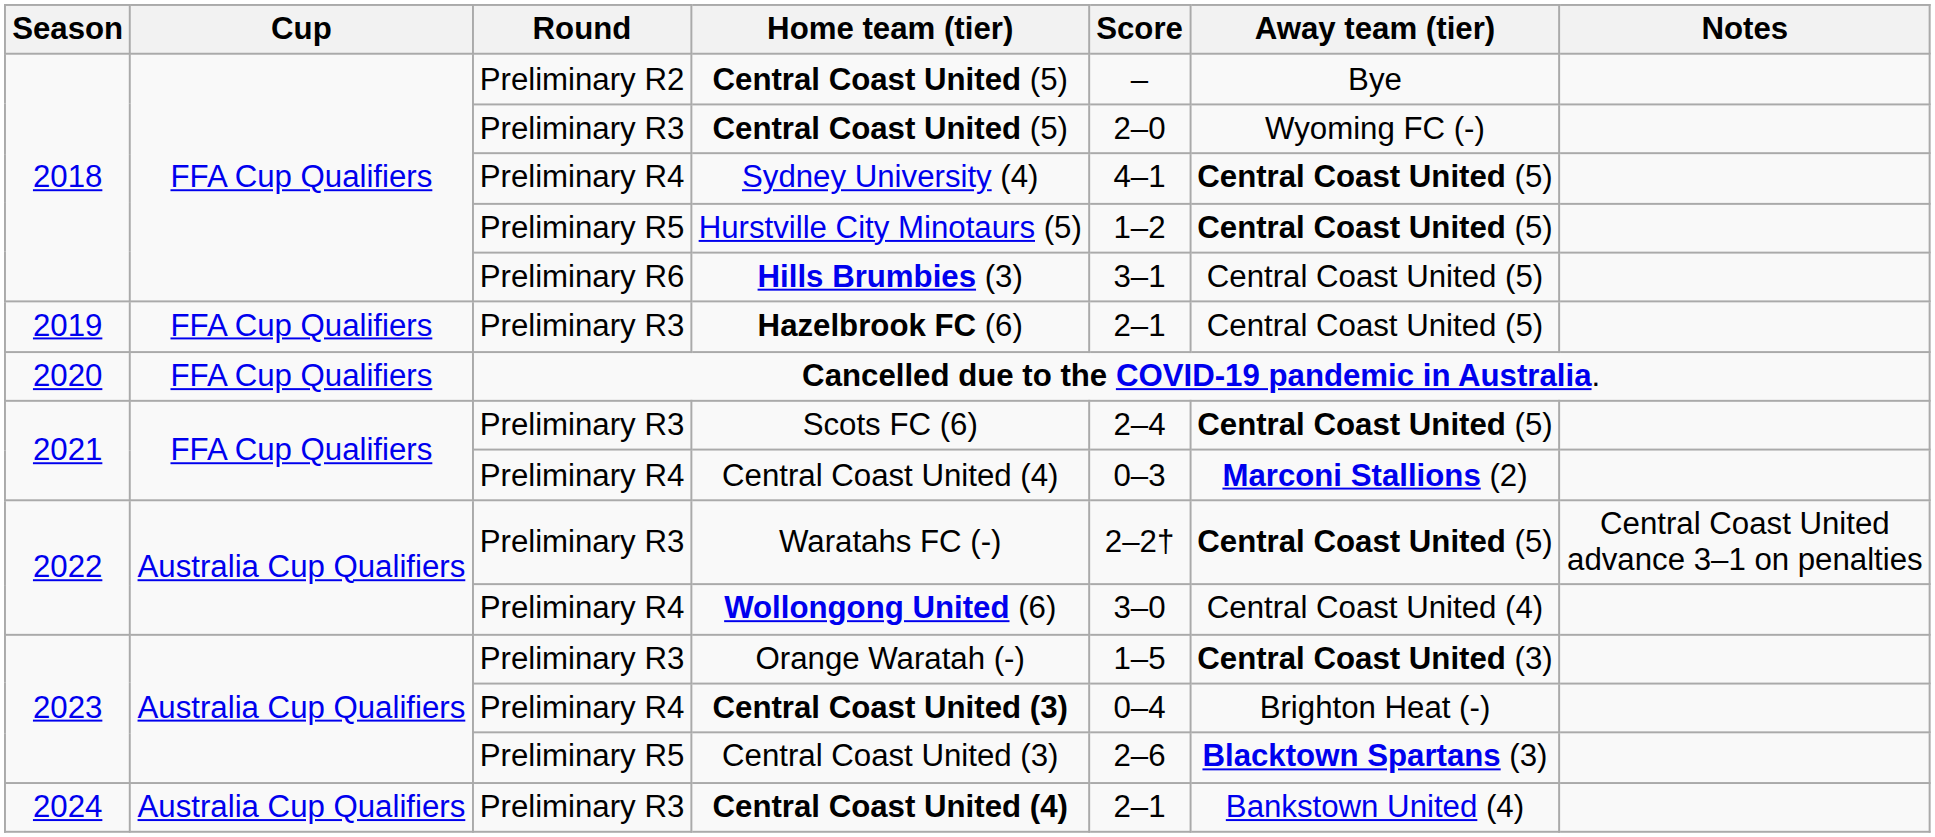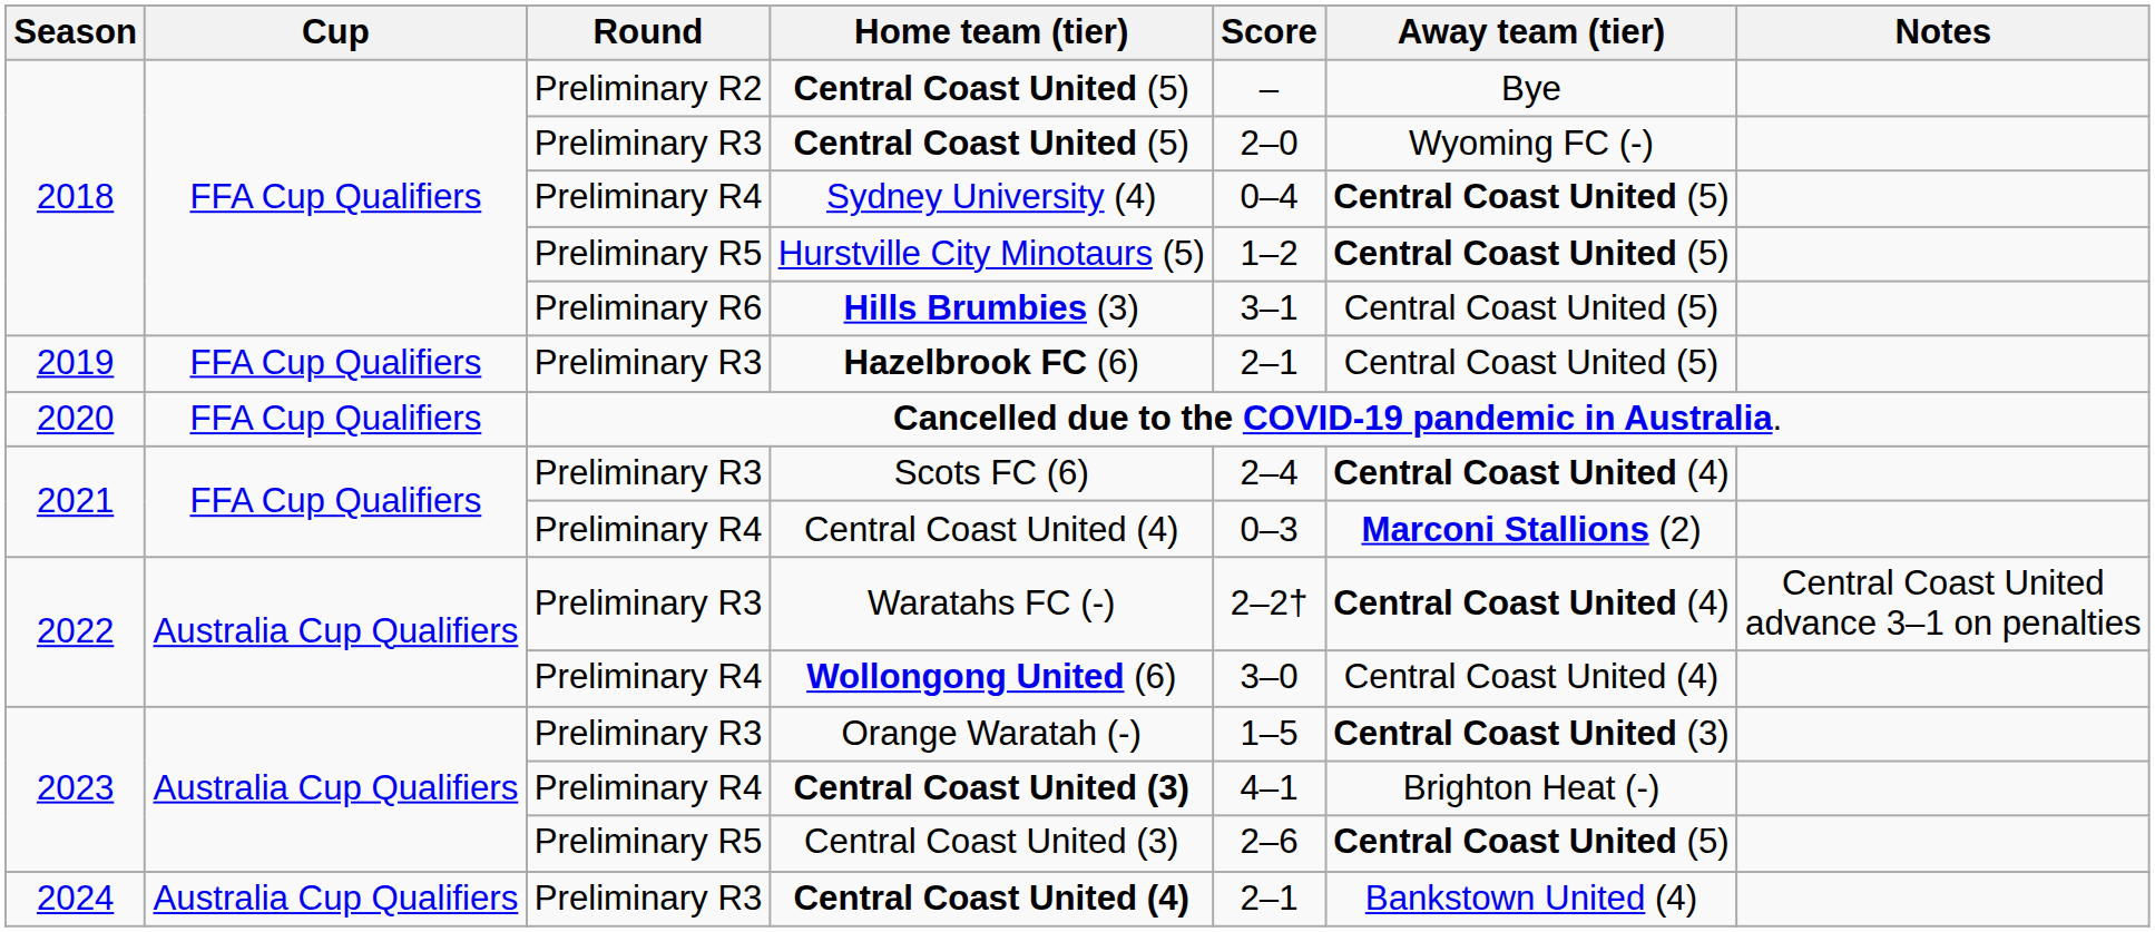Sydney University (4) | Score: 4–1 -> 0–4
Scots FC (6) | Away team (tier): Central Coast United (5) -> Central Coast United (4)
Waratahs FC (-) | Away team (tier): Central Coast United (5) -> Central Coast United (4)
Preliminary R4 / Central Coast United (3) | Score: 0–4 -> 4–1
Preliminary R5 / Central Coast United (3) | Away team (tier): Blacktown Spartans (3) -> Central Coast United (5)
